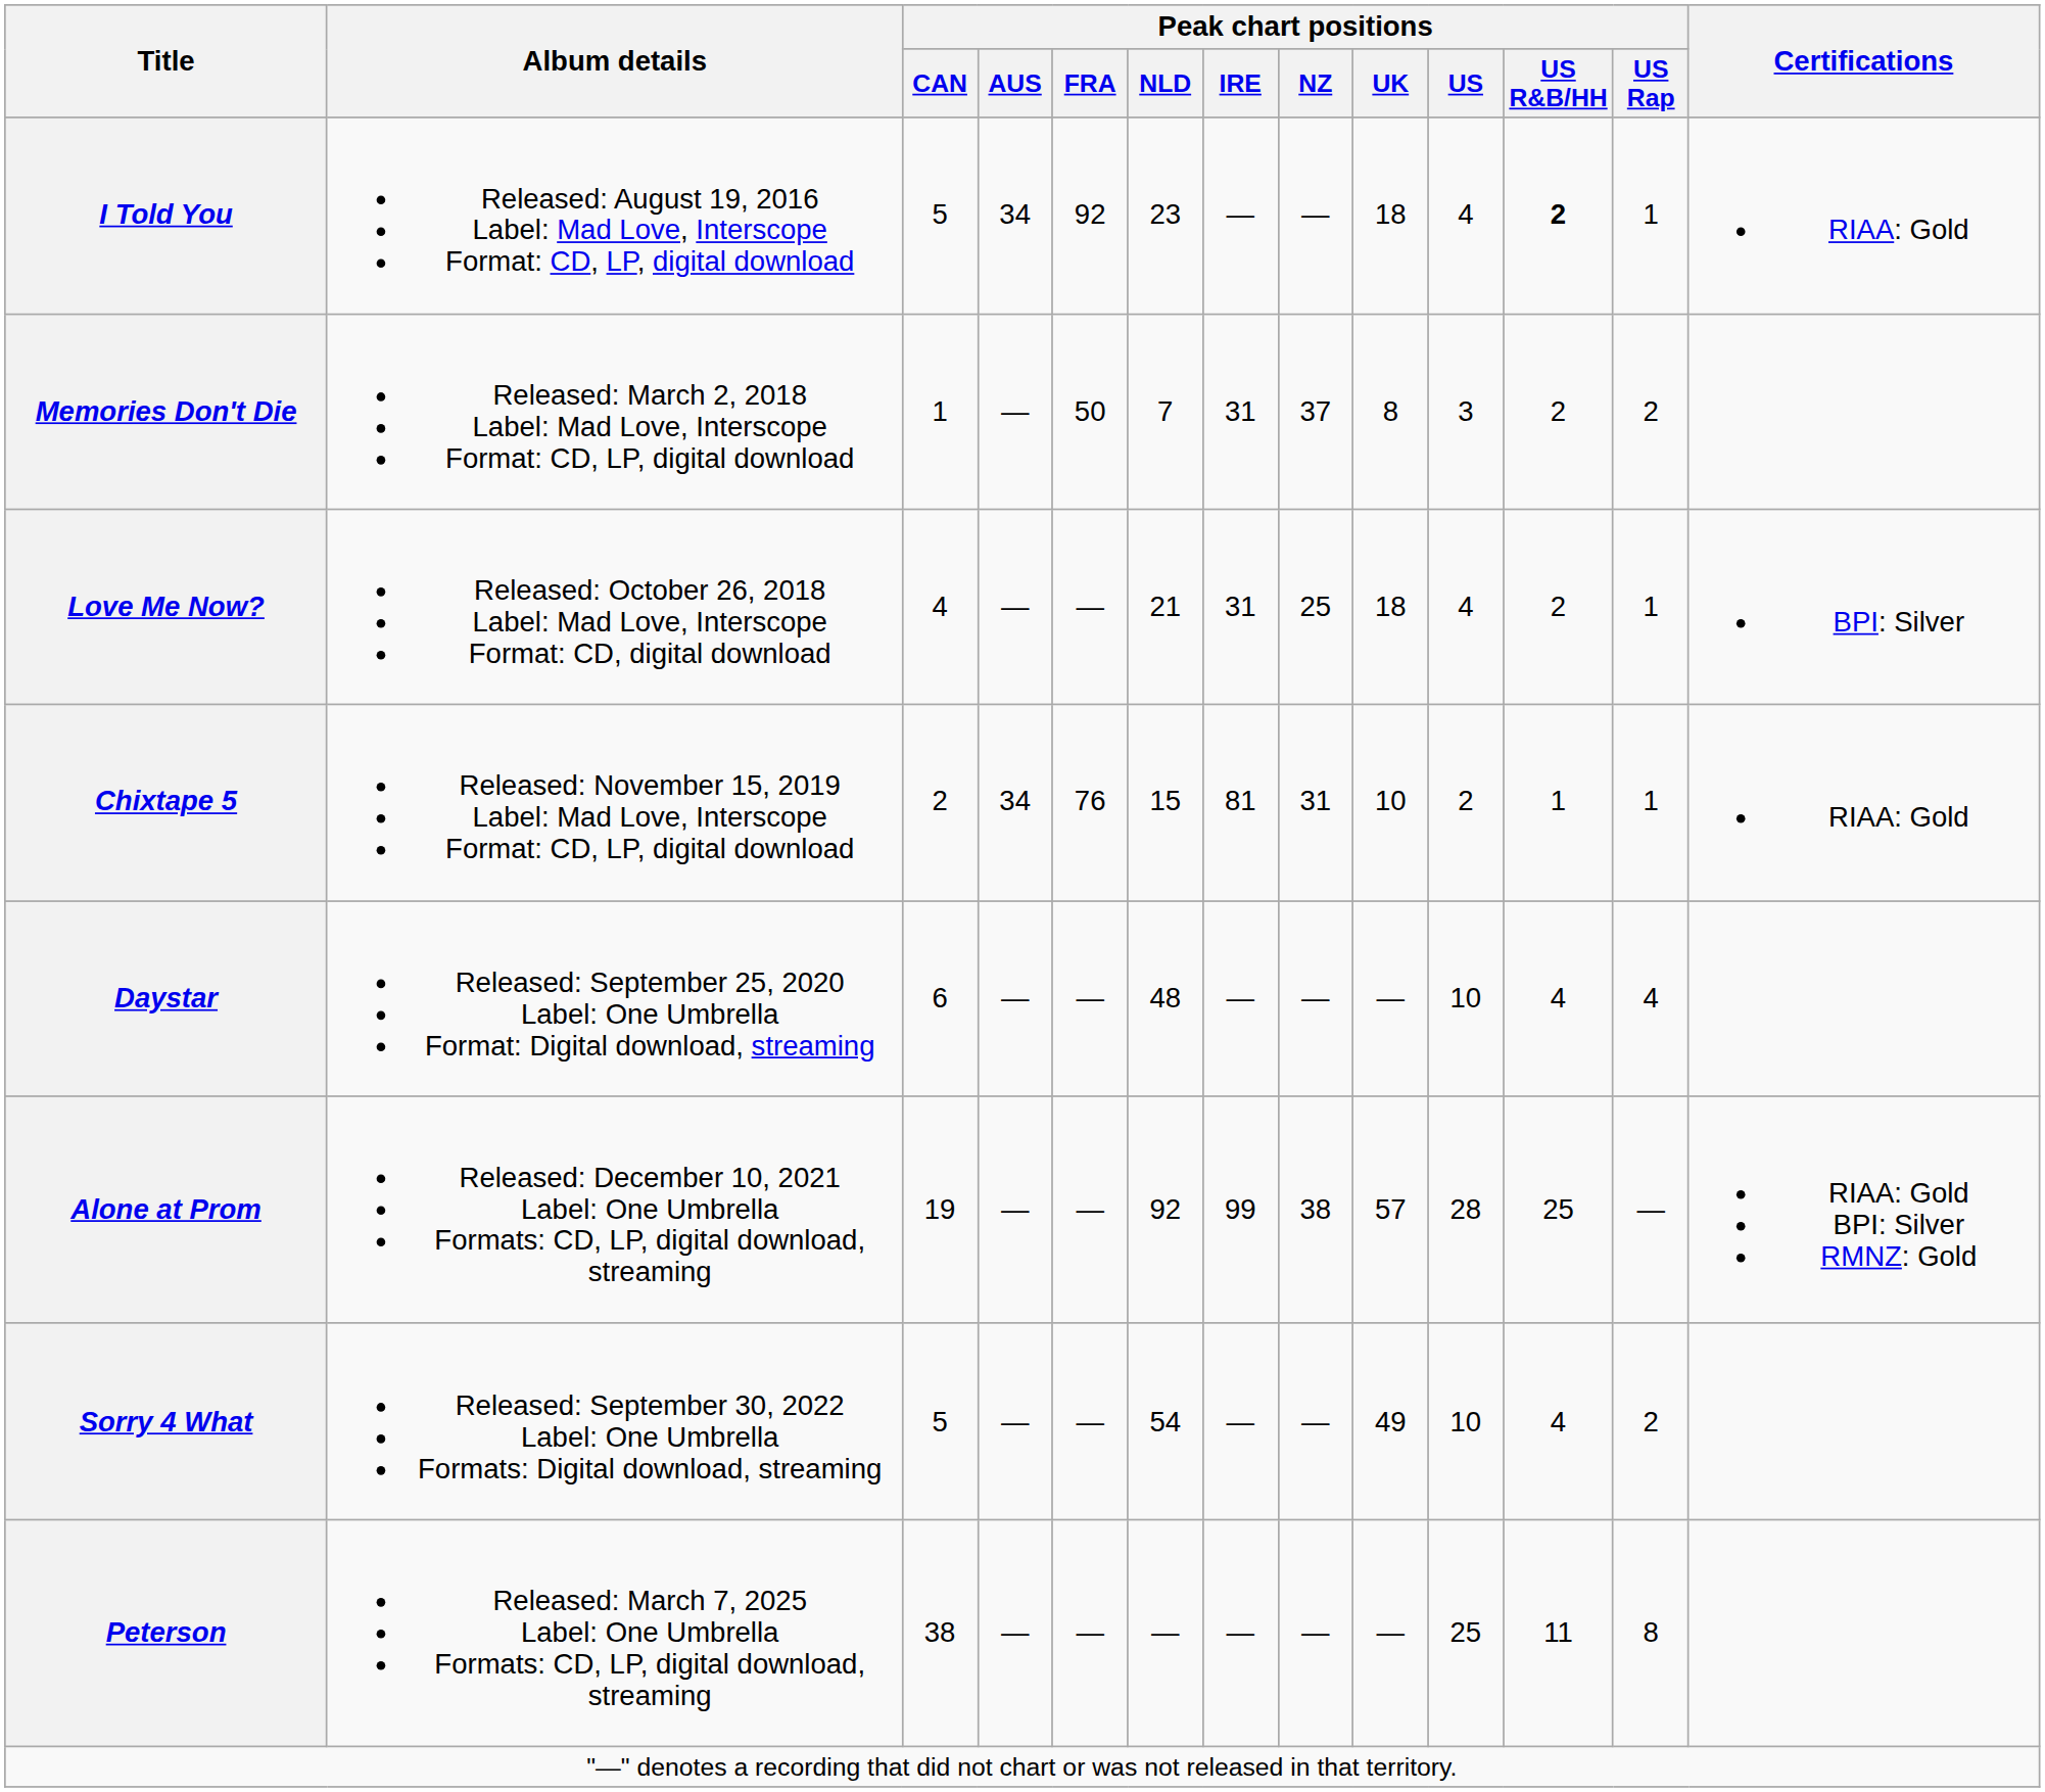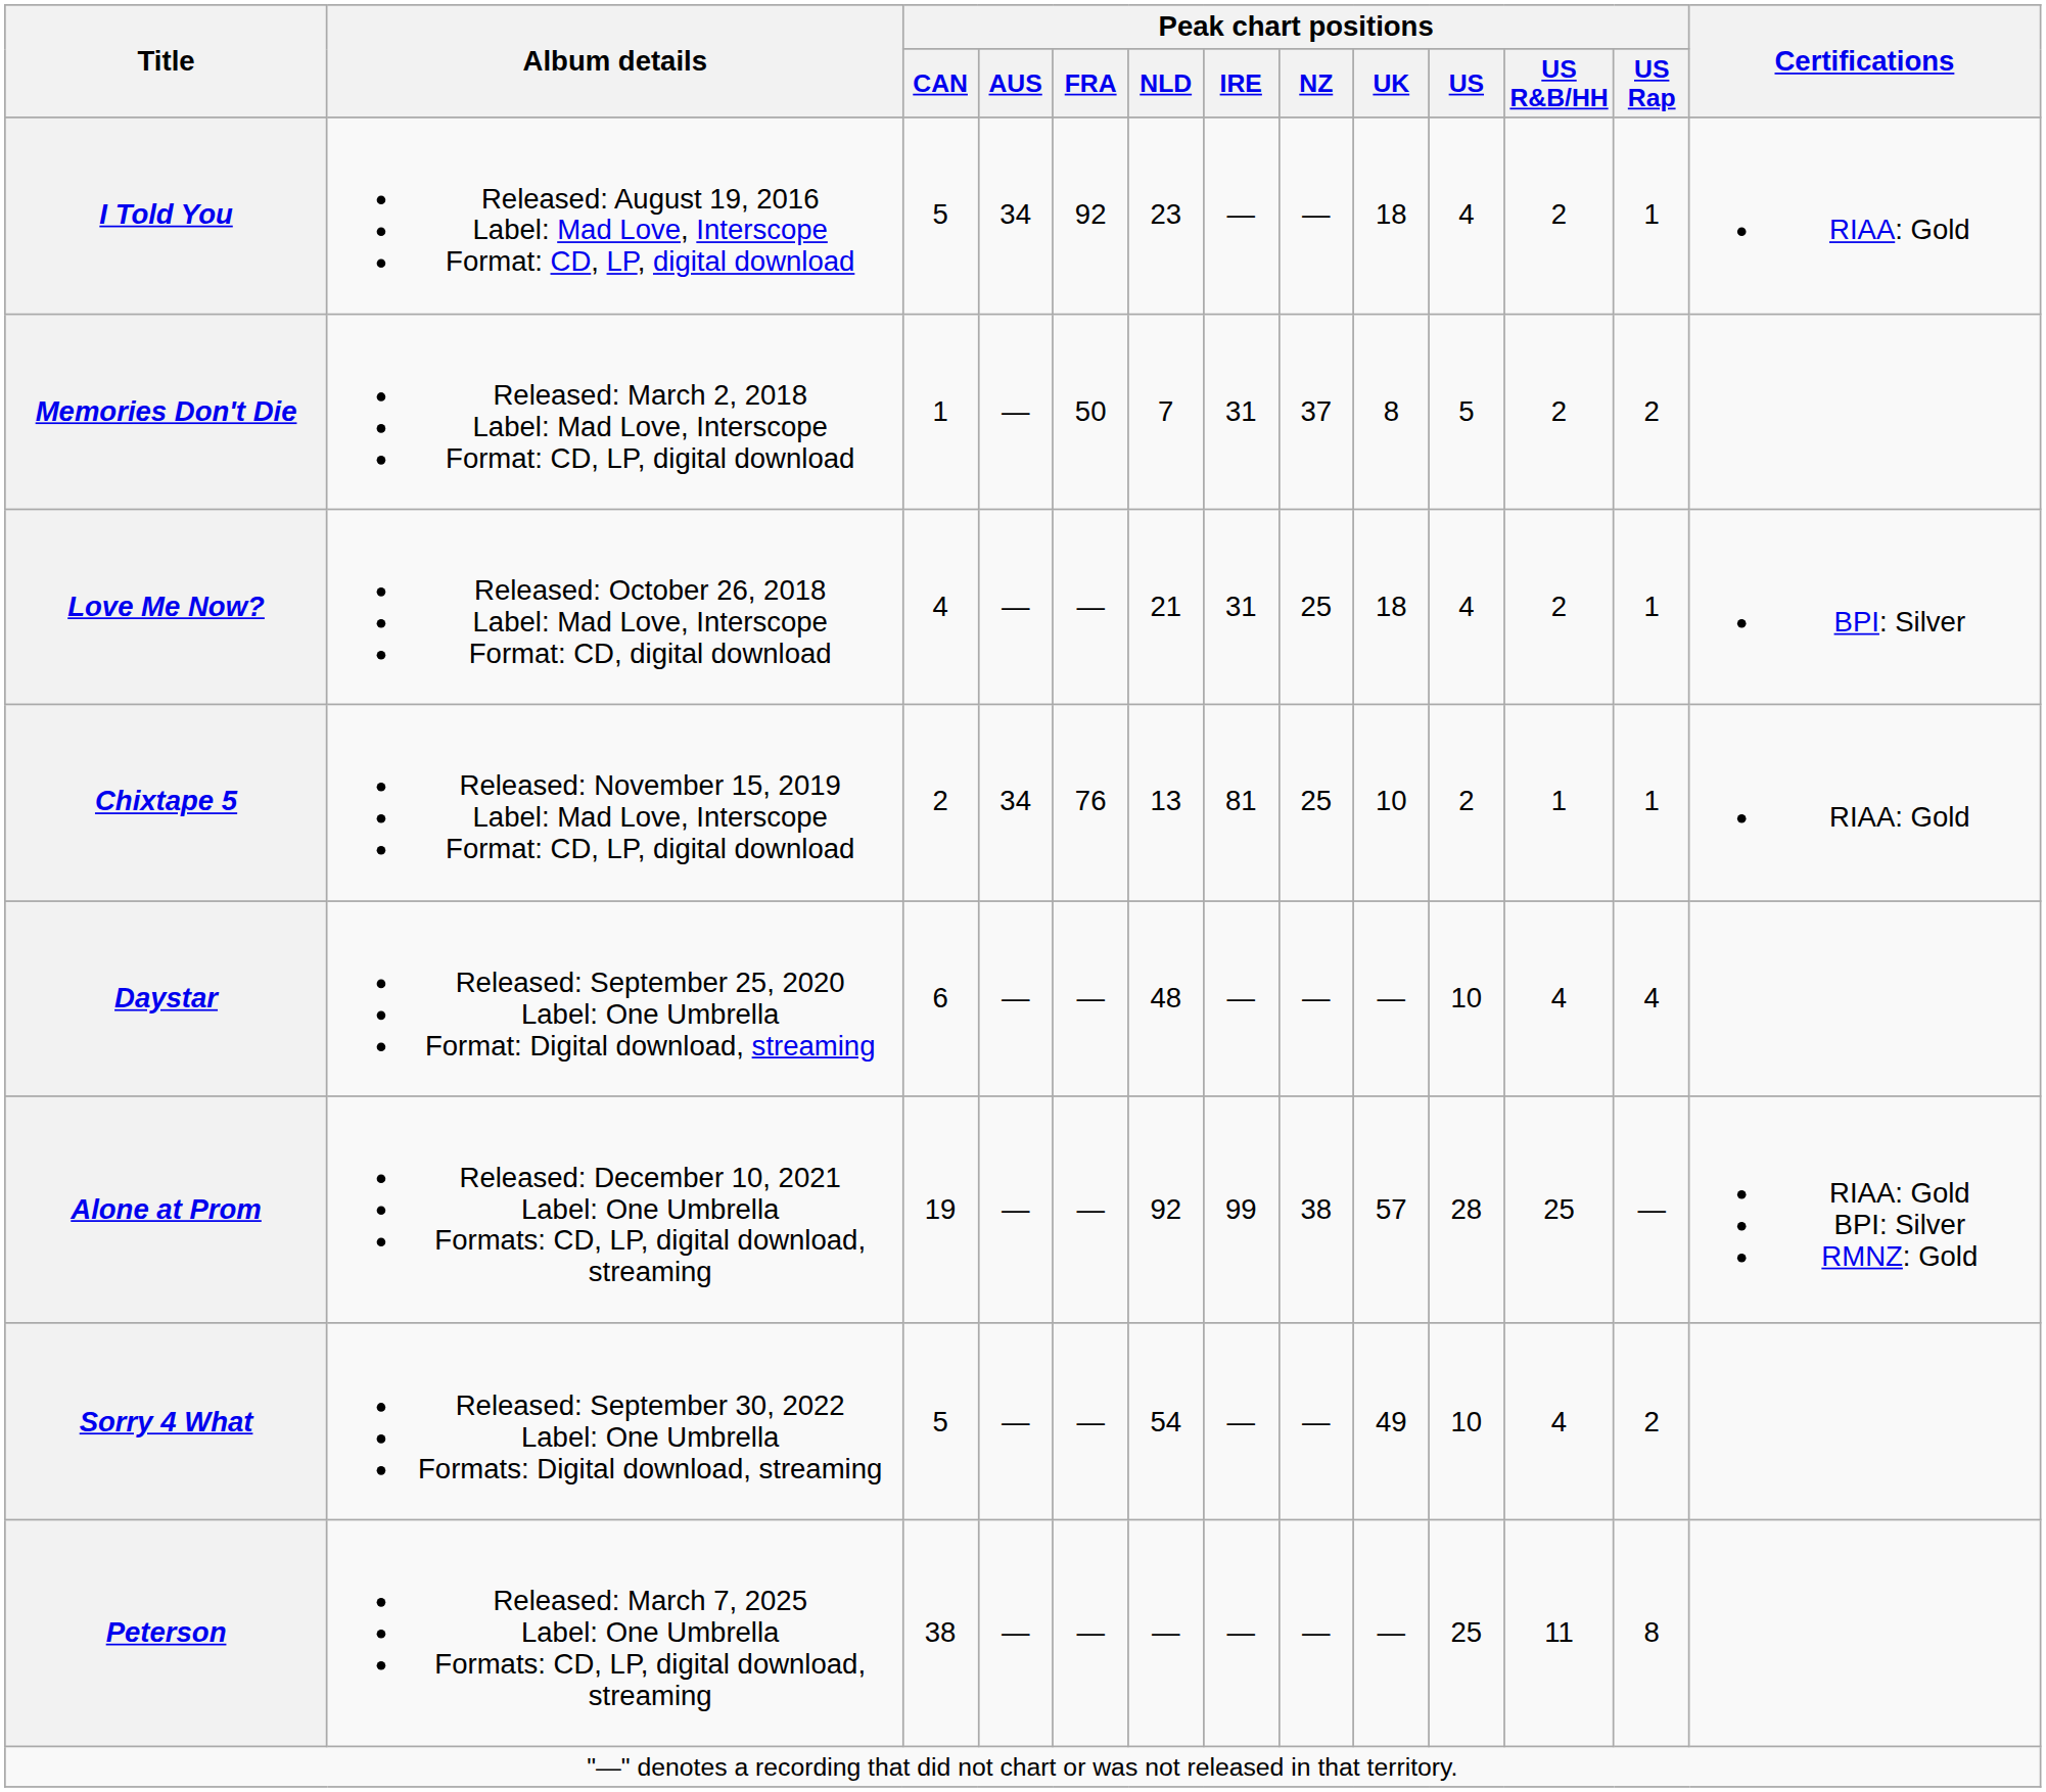I Told You | Peak chart positions / US R&B/HH: bold -> normal
Memories Don't Die | Peak chart positions / US: 3 -> 5
Chixtape 5 | Peak chart positions / NLD: 15 -> 13
Chixtape 5 | Peak chart positions / NZ: 31 -> 25
